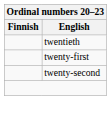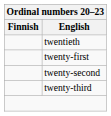+ row: twenty-third
